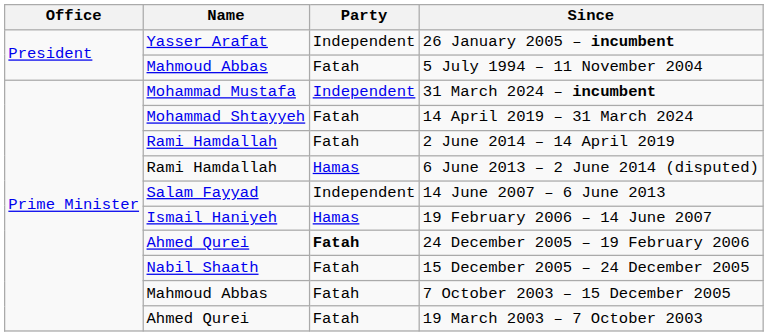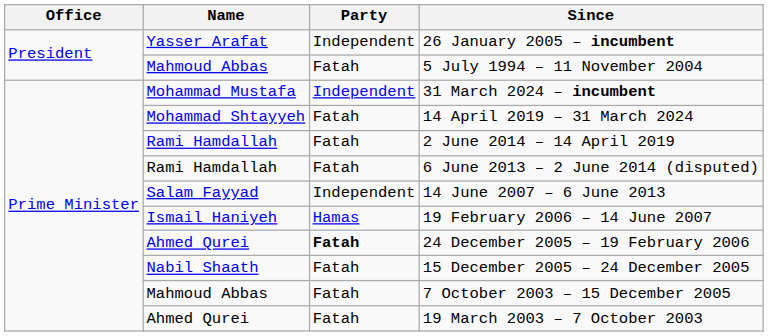6 June 2013 – 2 June 2014 (disputed) | Party: Hamas -> Fatah
